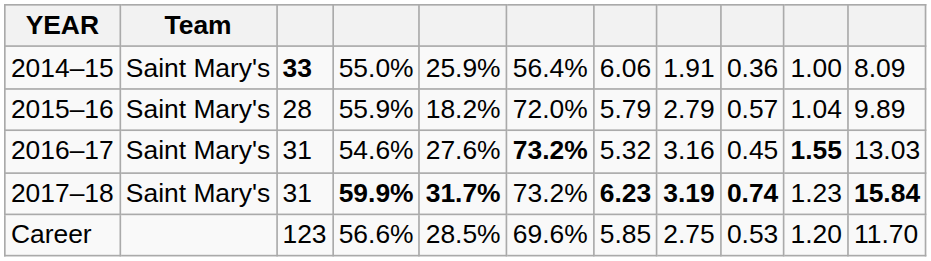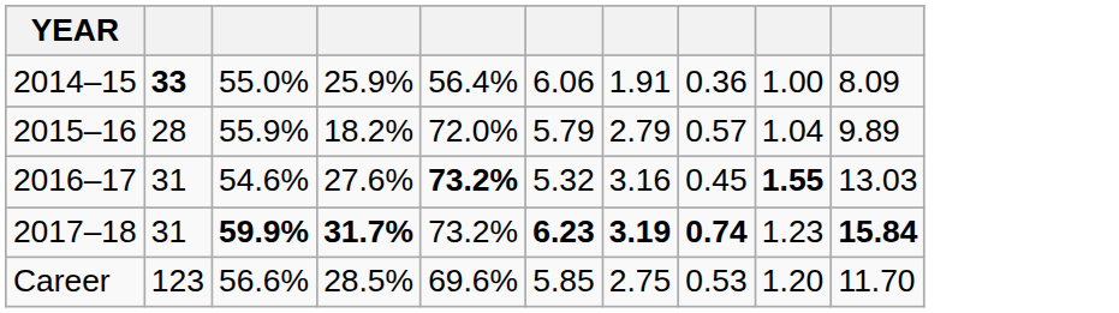- column: Team | Saint Mary's | Saint Mary's | Saint Mary's | Saint Mary's
